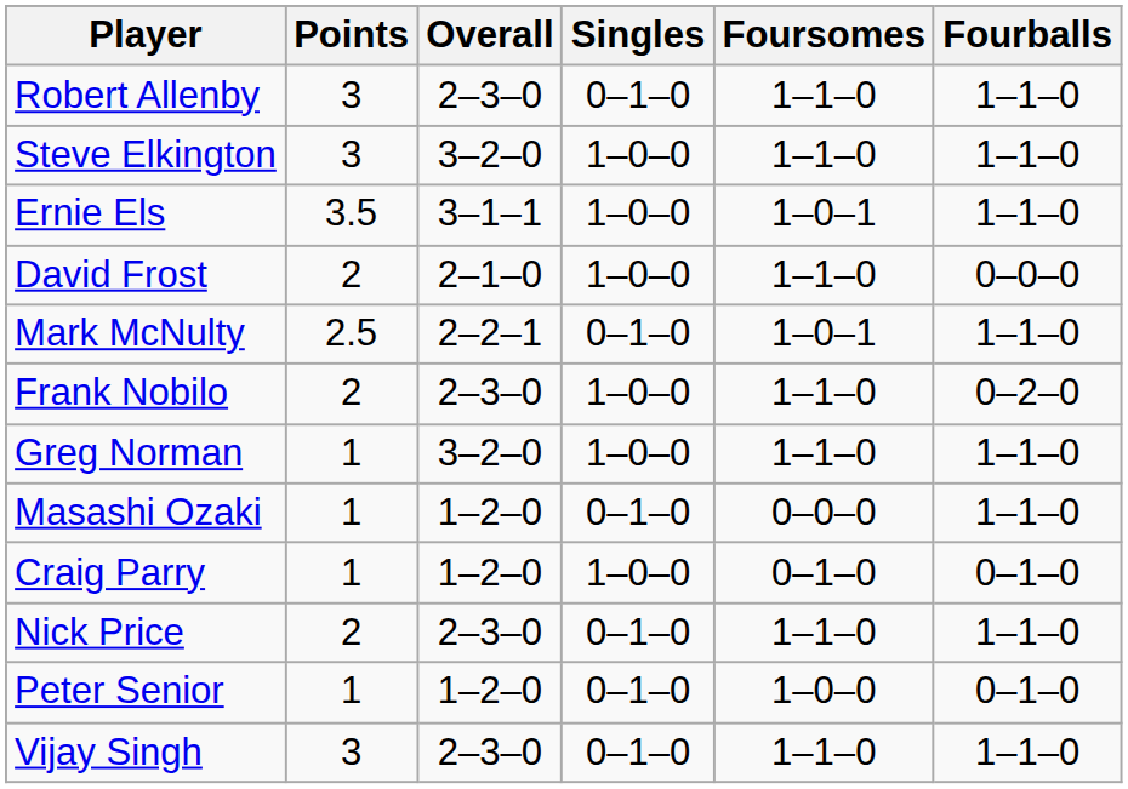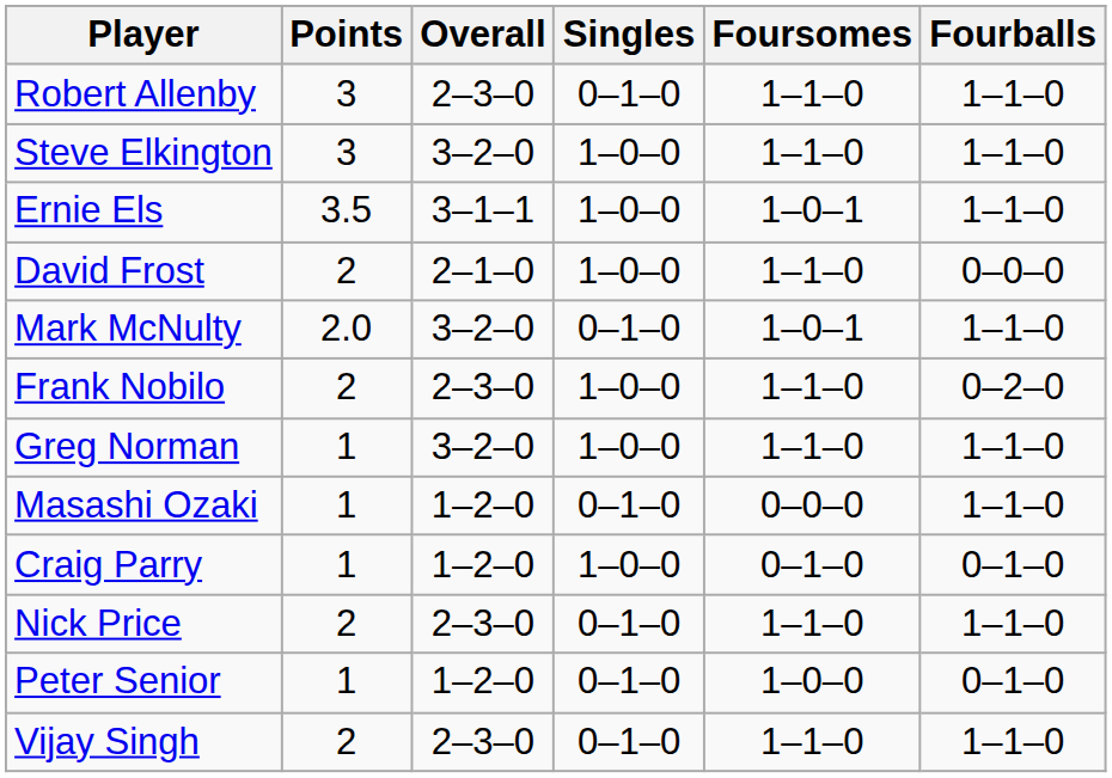Mark McNulty | Points: 2.5 -> 2.0
Mark McNulty | Overall: 2–2–1 -> 3–2–0
Vijay Singh | Points: 3 -> 2
